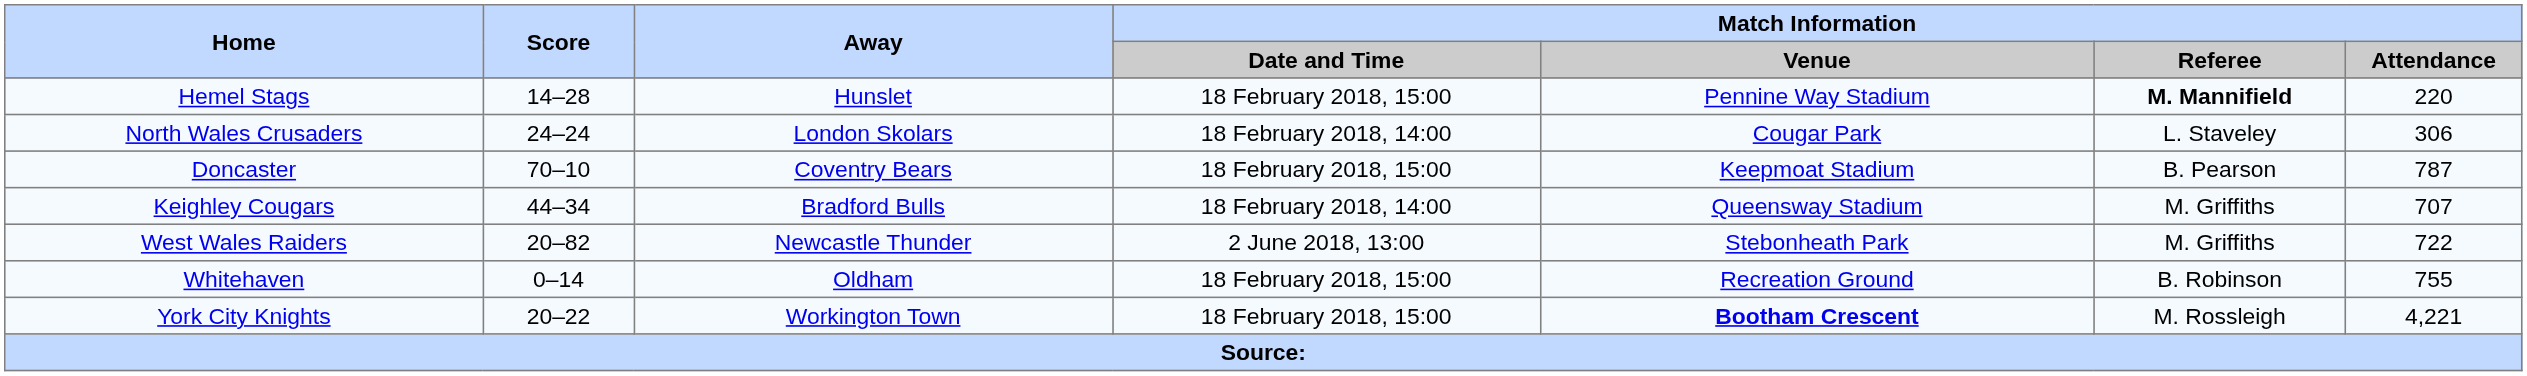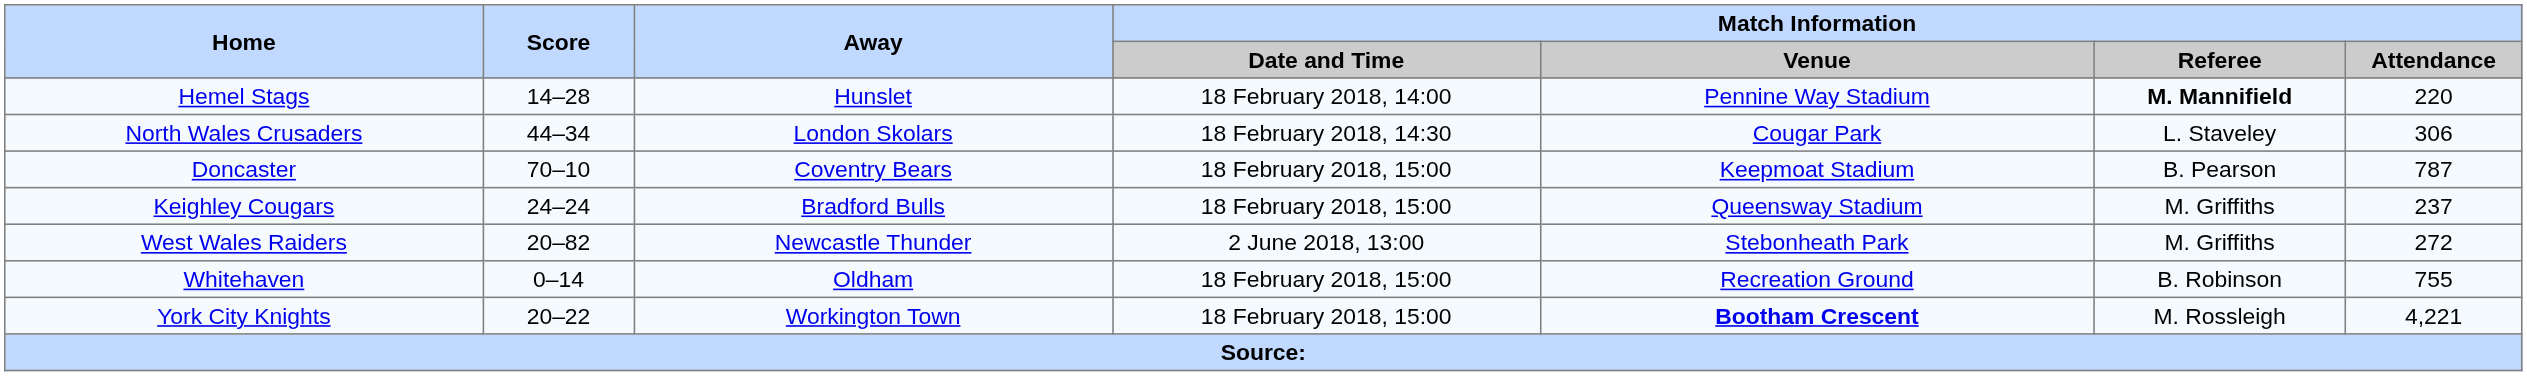Hemel Stags | Match Information / Date and Time: 18 February 2018, 15:00 -> 18 February 2018, 14:00
North Wales Crusaders | Score: 24–24 -> 44–34
North Wales Crusaders | Match Information / Date and Time: 18 February 2018, 14:00 -> 18 February 2018, 14:30
Keighley Cougars | Score: 44–34 -> 24–24
Keighley Cougars | Match Information / Date and Time: 18 February 2018, 14:00 -> 18 February 2018, 15:00
Keighley Cougars | Match Information / Attendance: 707 -> 237
West Wales Raiders | Match Information / Attendance: 722 -> 272
